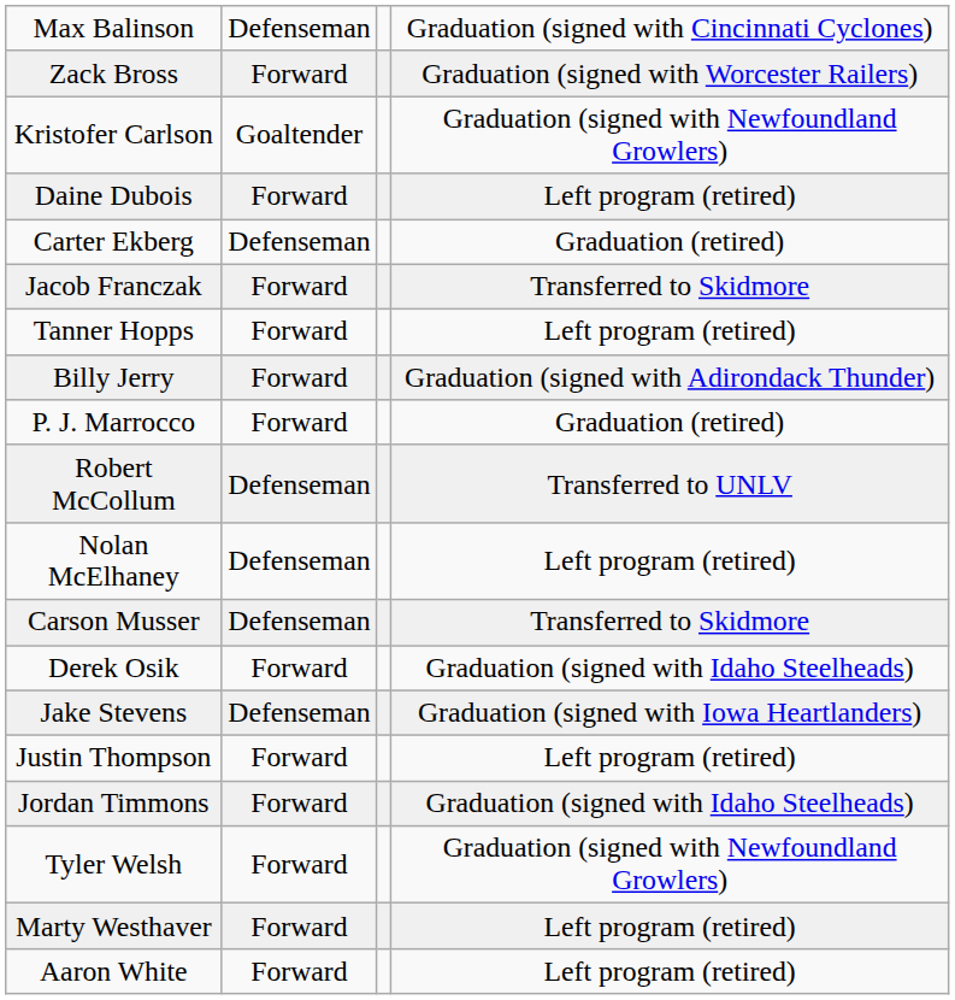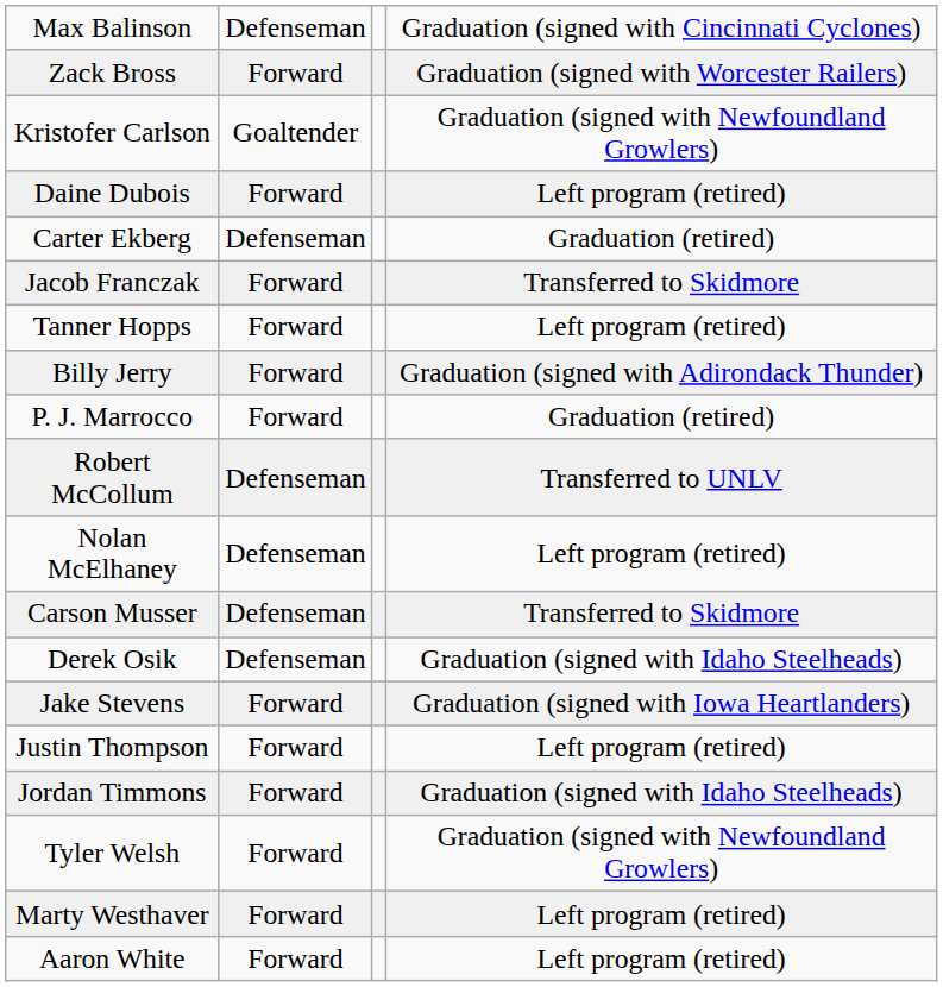Derek Osik | column 2: Forward -> Defenseman
Jake Stevens | column 2: Defenseman -> Forward
